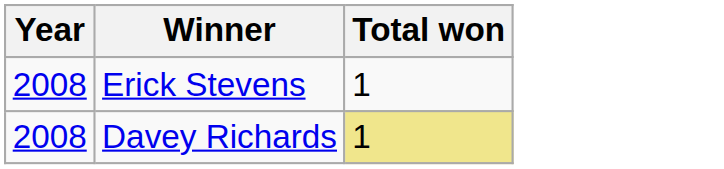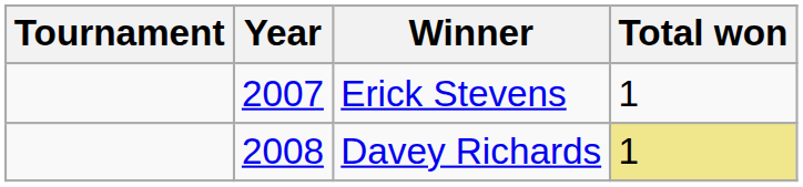+ column: Tournament
Erick Stevens | Year: 2008 -> 2007
